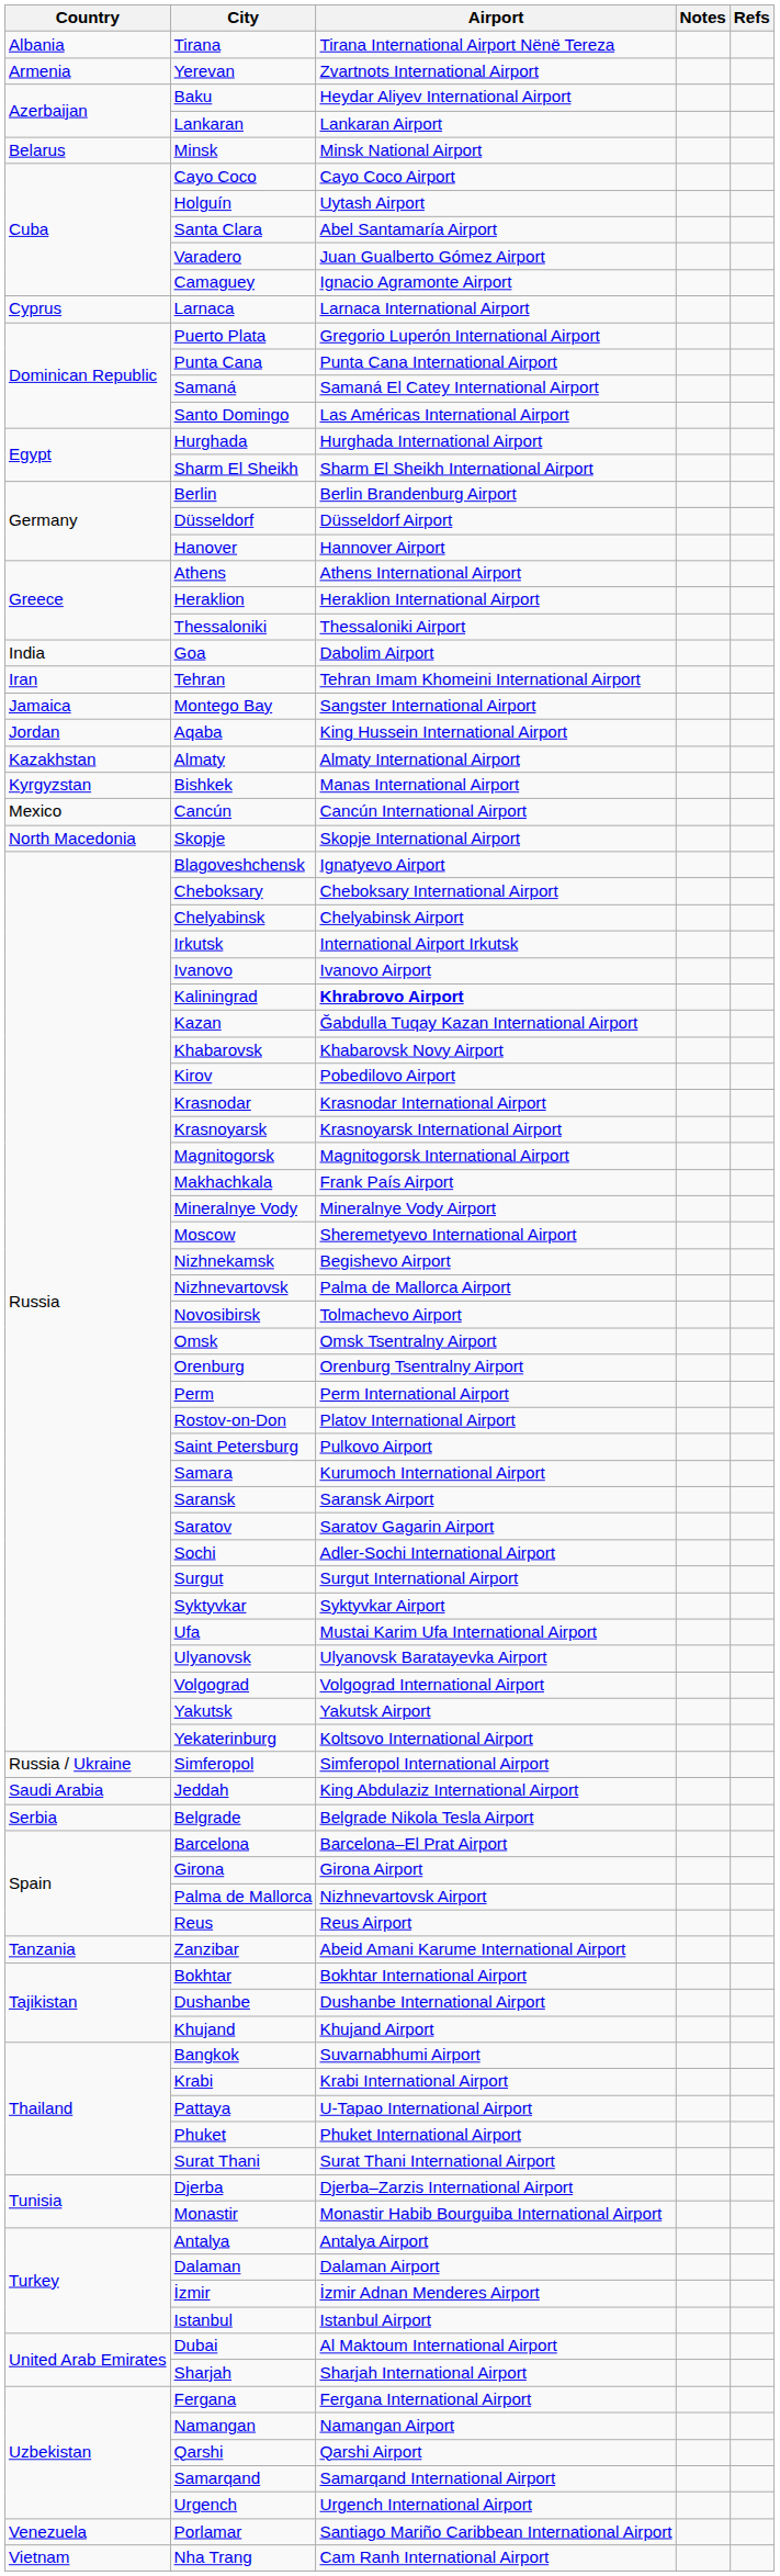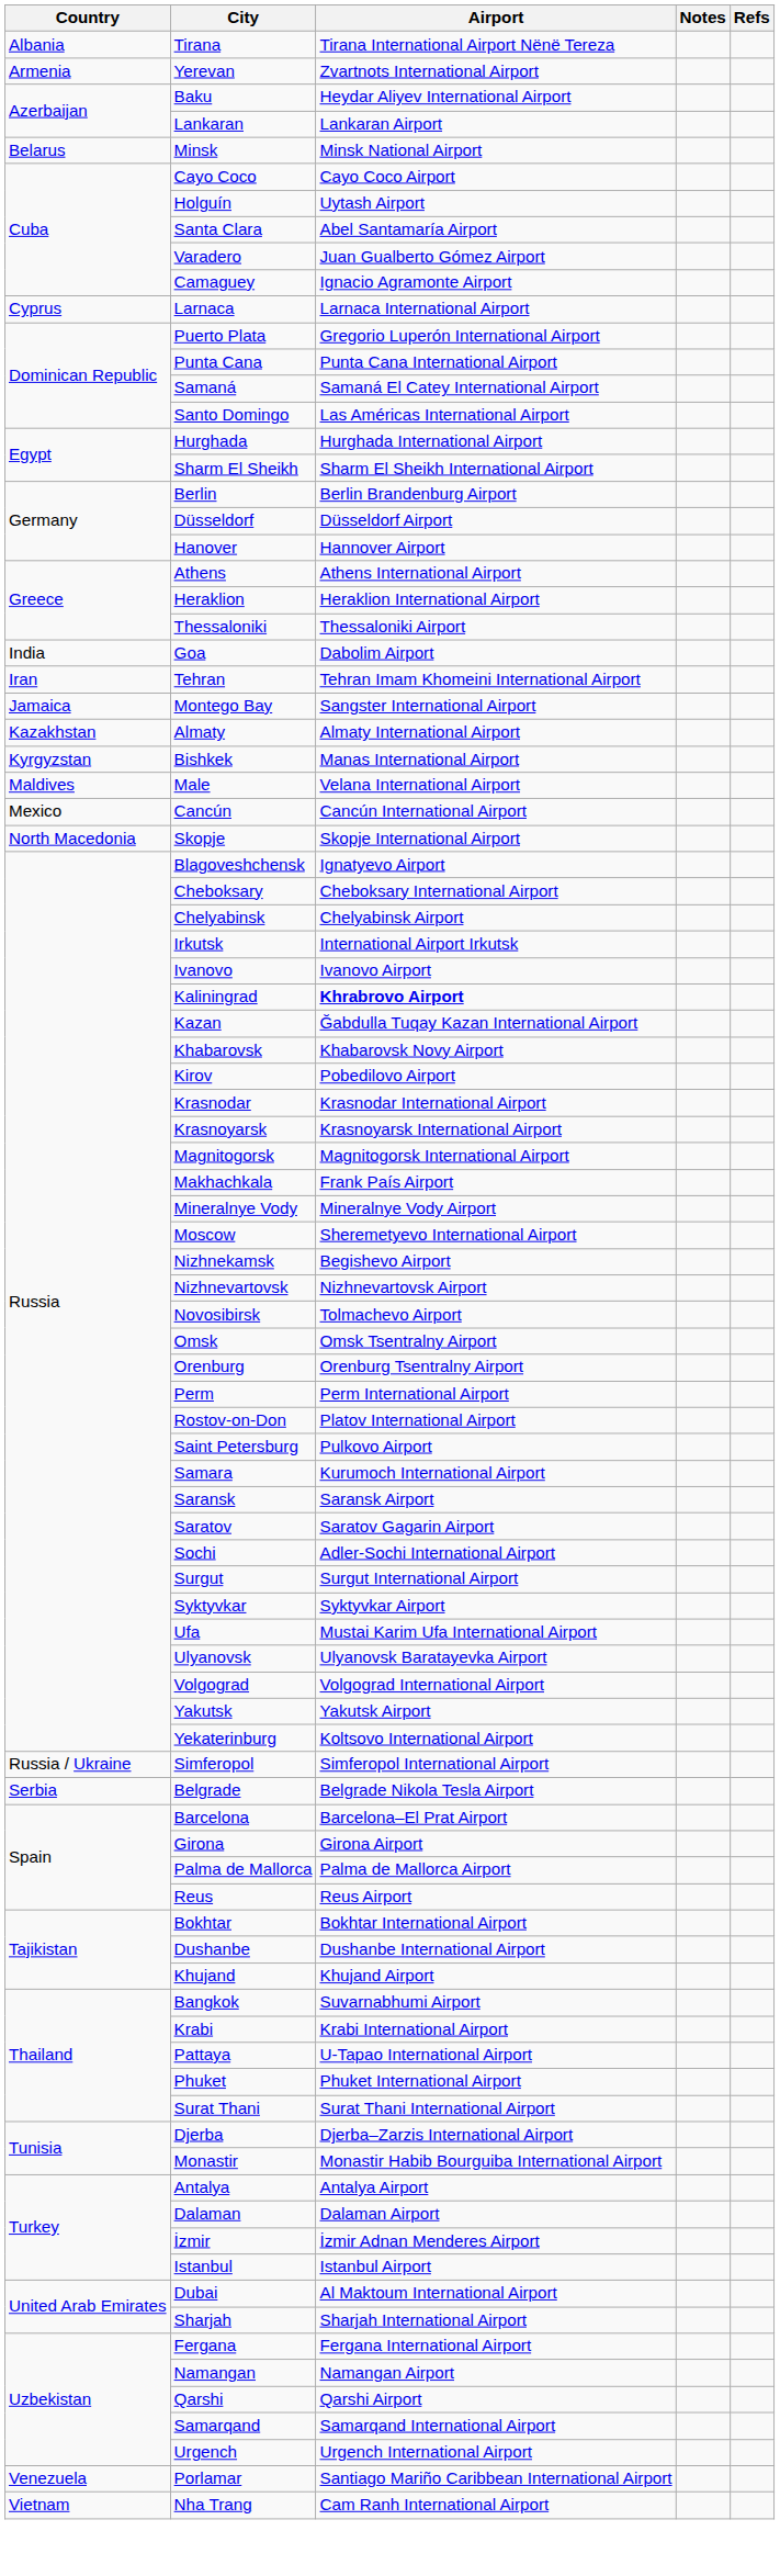- row: Jordan | Aqaba | King Hussein International Airport
+ row: Maldives | Male | Velana International Airport
Nizhnevartovsk | Airport: Palma de Mallorca Airport -> Nizhnevartovsk Airport
- row: Saudi Arabia | Jeddah | King Abdulaziz International Airport
Palma de Mallorca | Airport: Nizhnevartovsk Airport -> Palma de Mallorca Airport
- row: Tanzania | Zanzibar | Abeid Amani Karume International Airport
